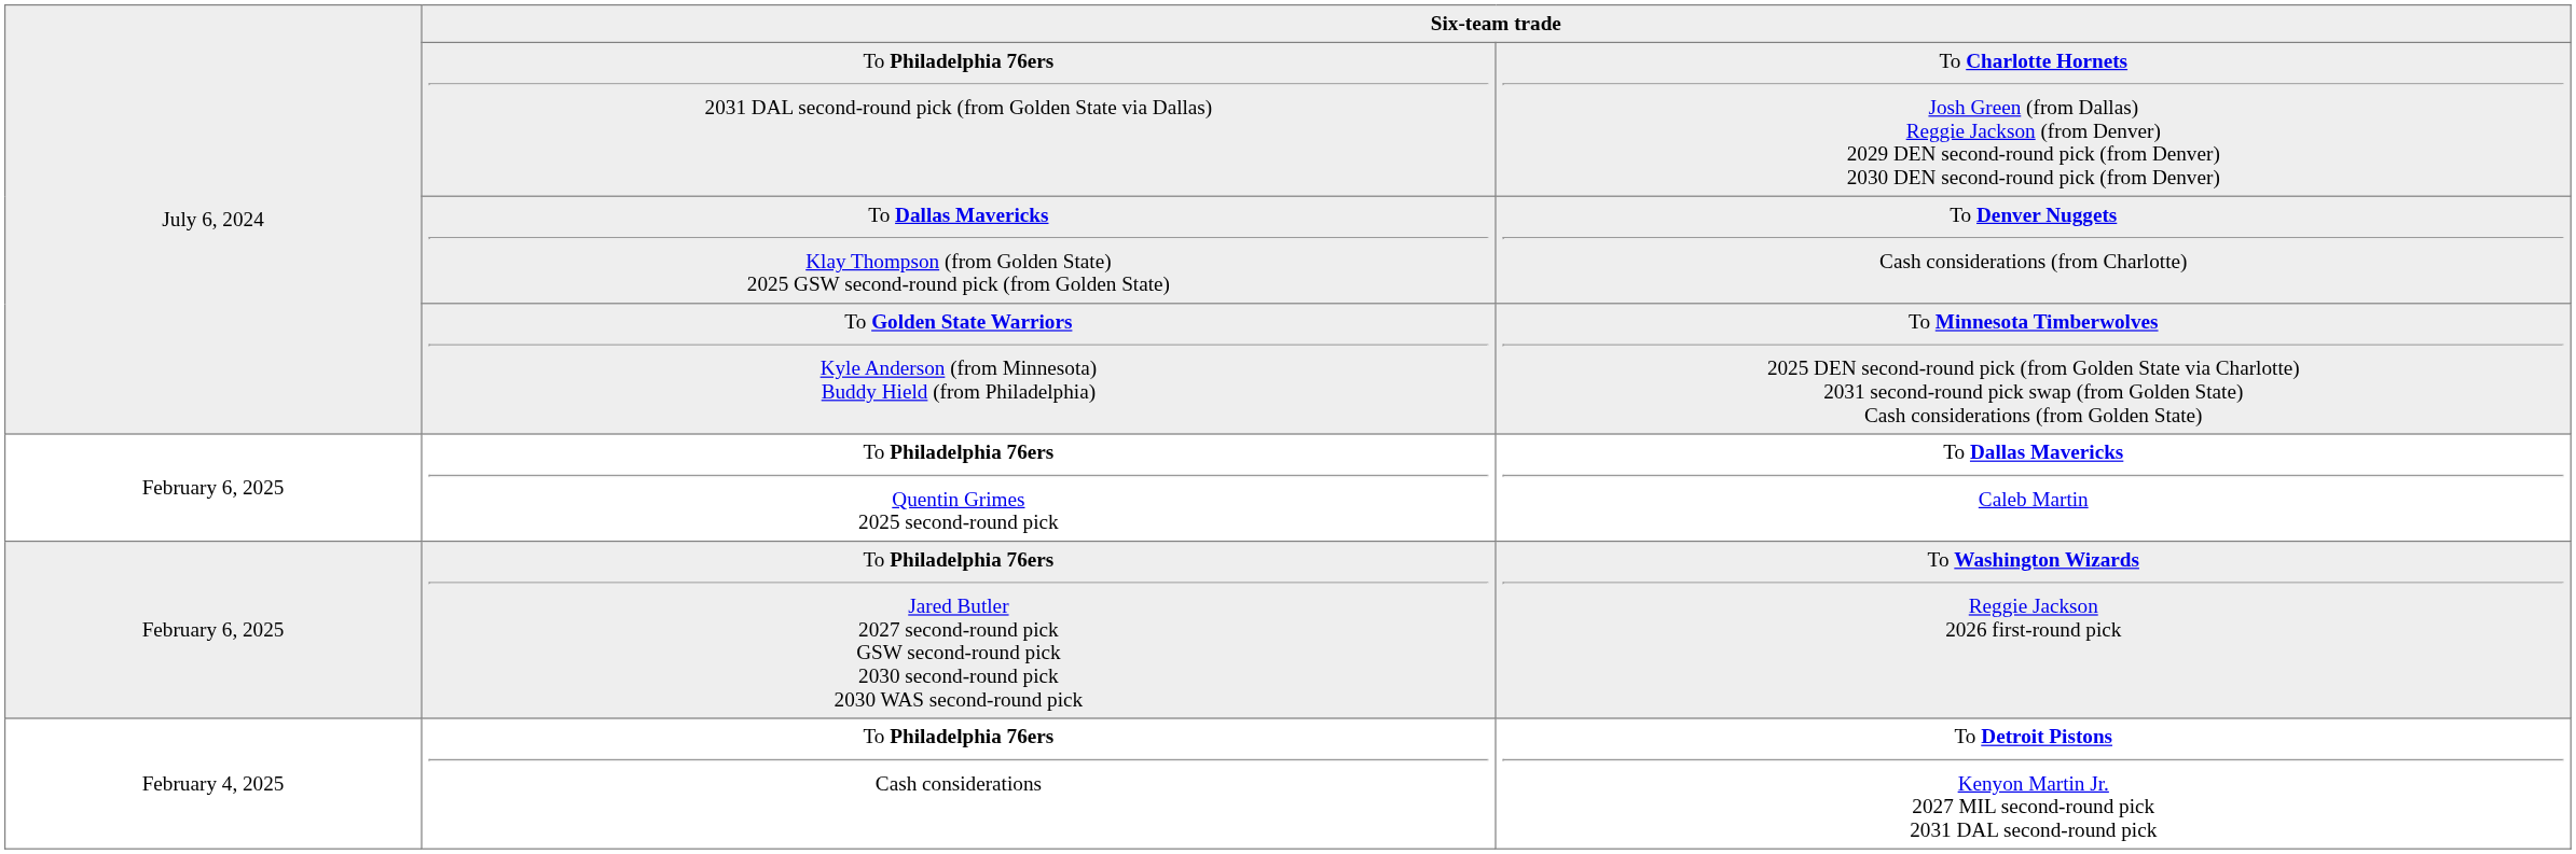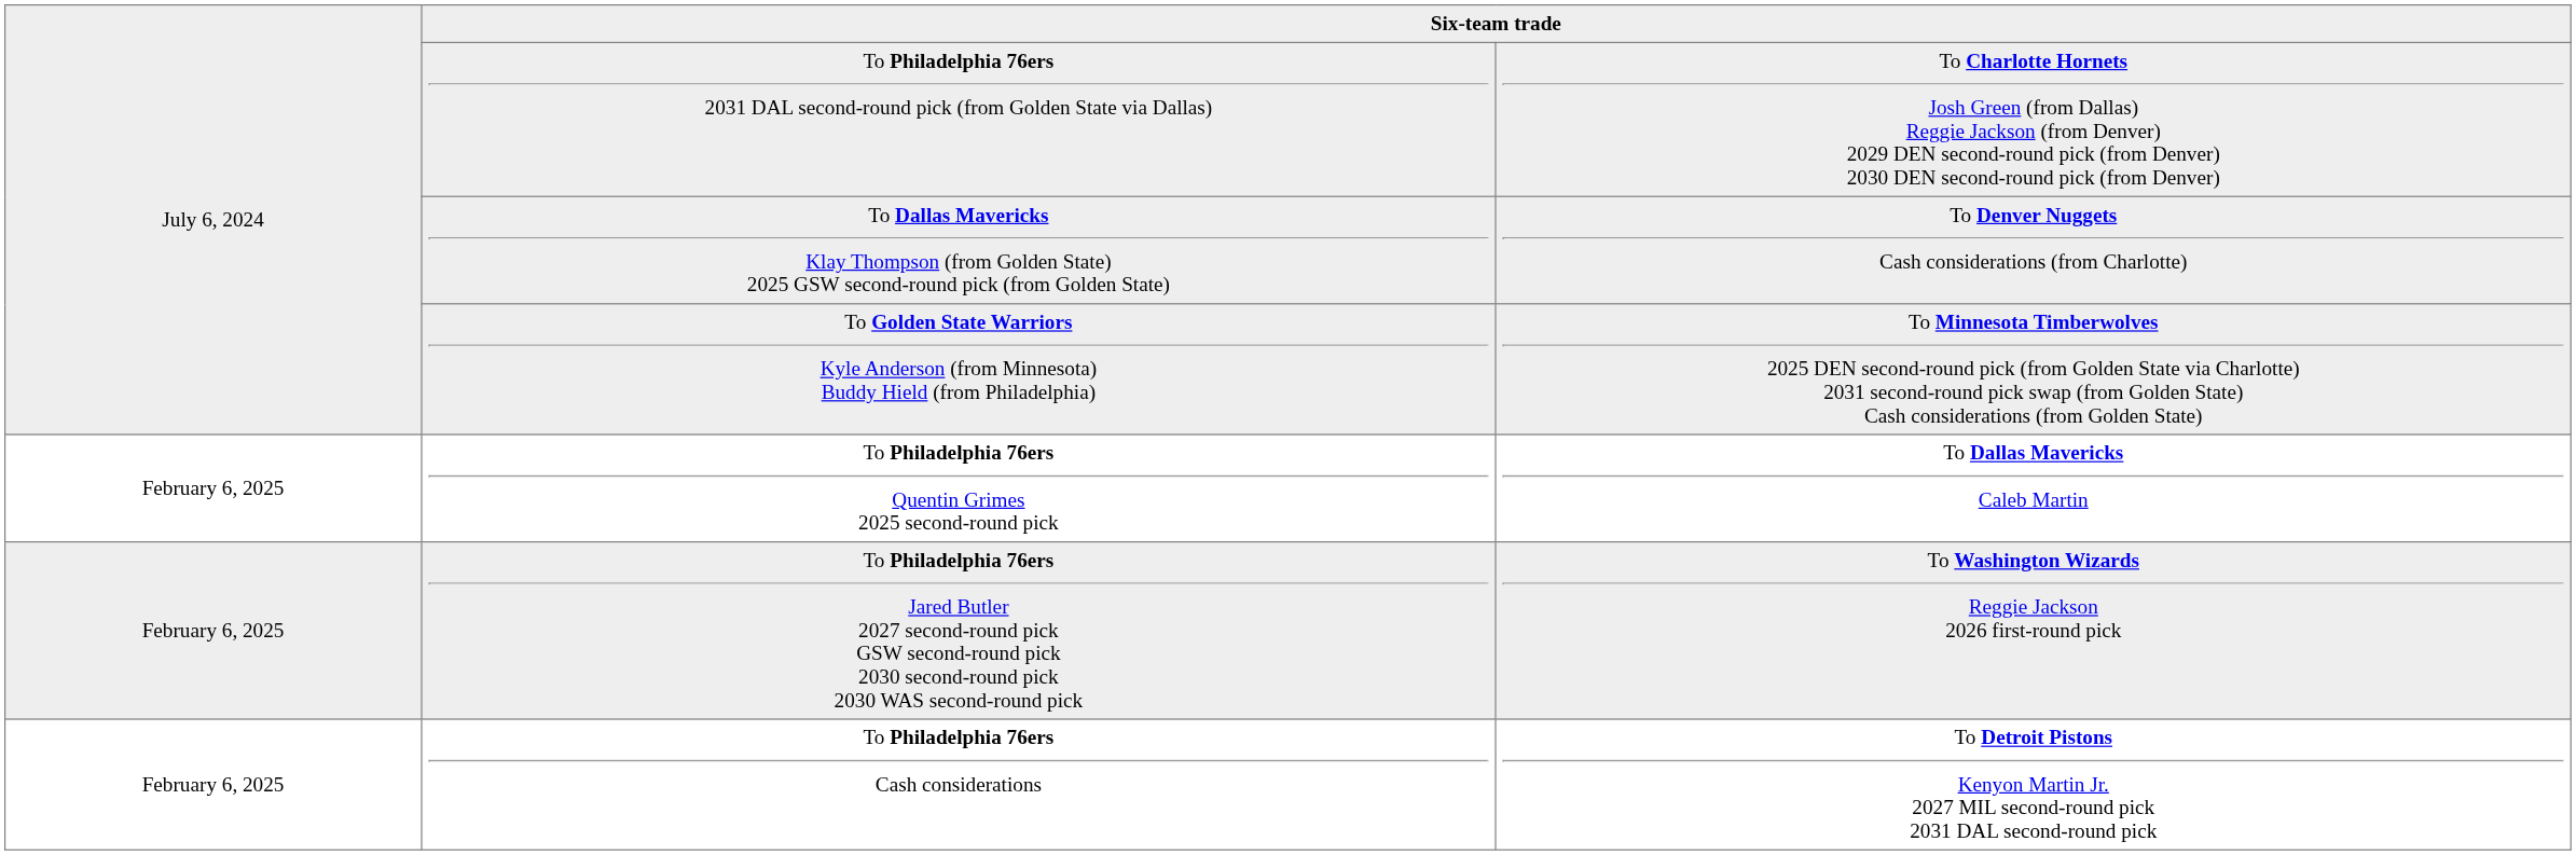To Philadelphia 76ers Cash considerations | column 1: February 4, 2025 -> February 6, 2025
